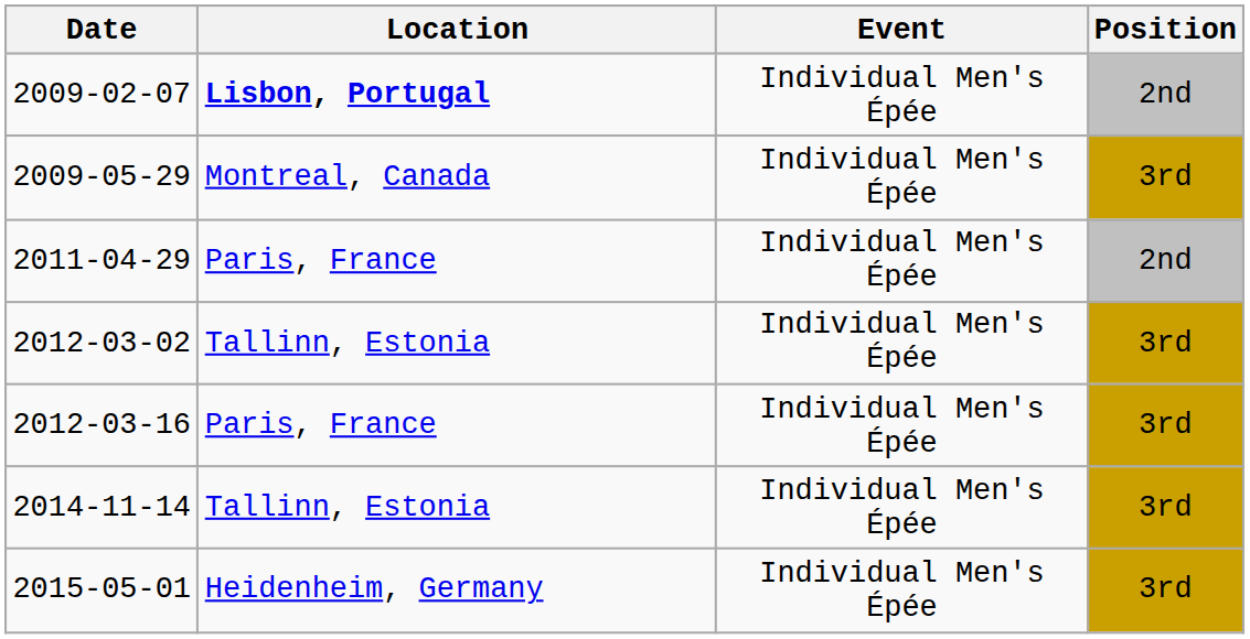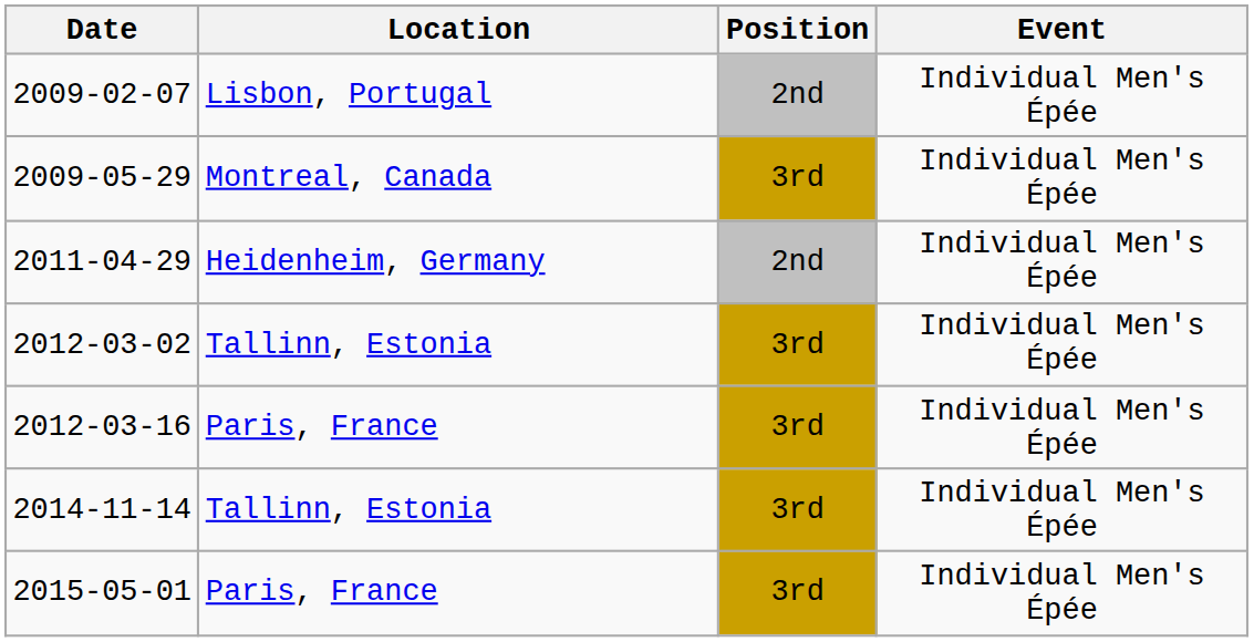columns swapped: Event <-> Position
2009-02-07 | Location: bold -> normal
2011-04-29 | Location: Paris, France -> Heidenheim, Germany
2015-05-01 | Location: Heidenheim, Germany -> Paris, France
